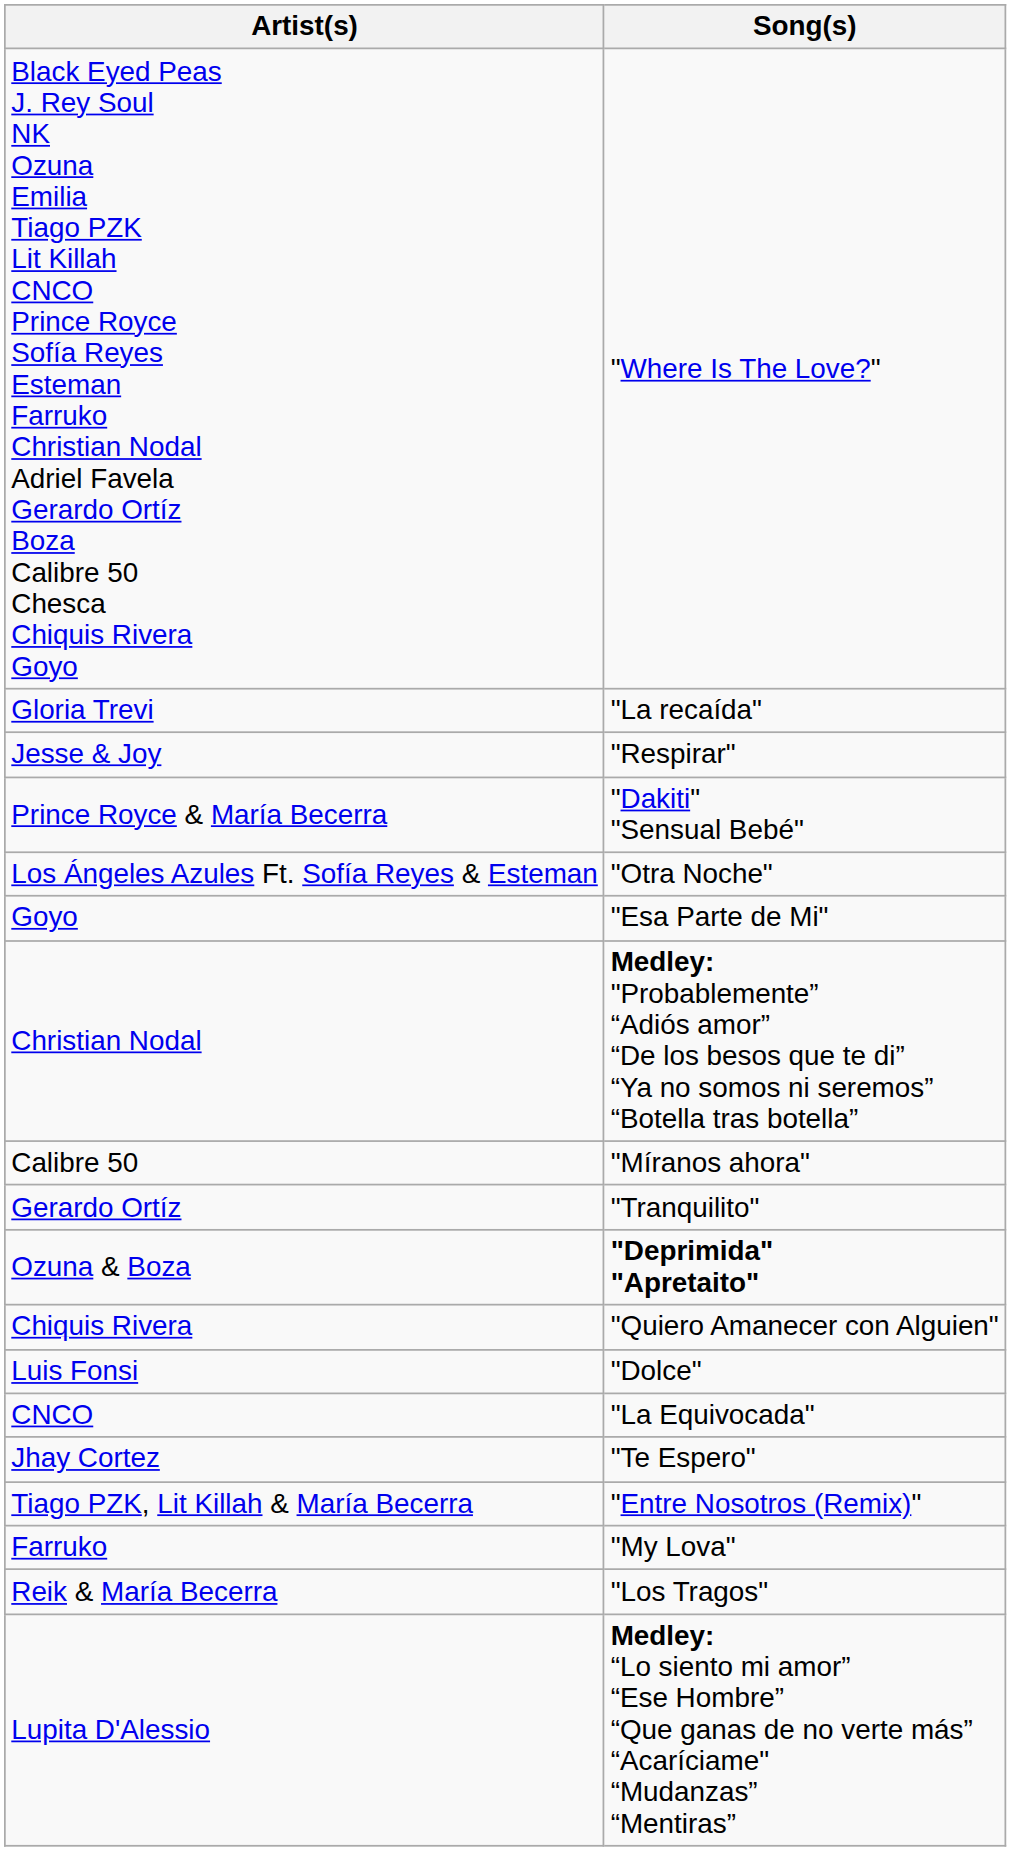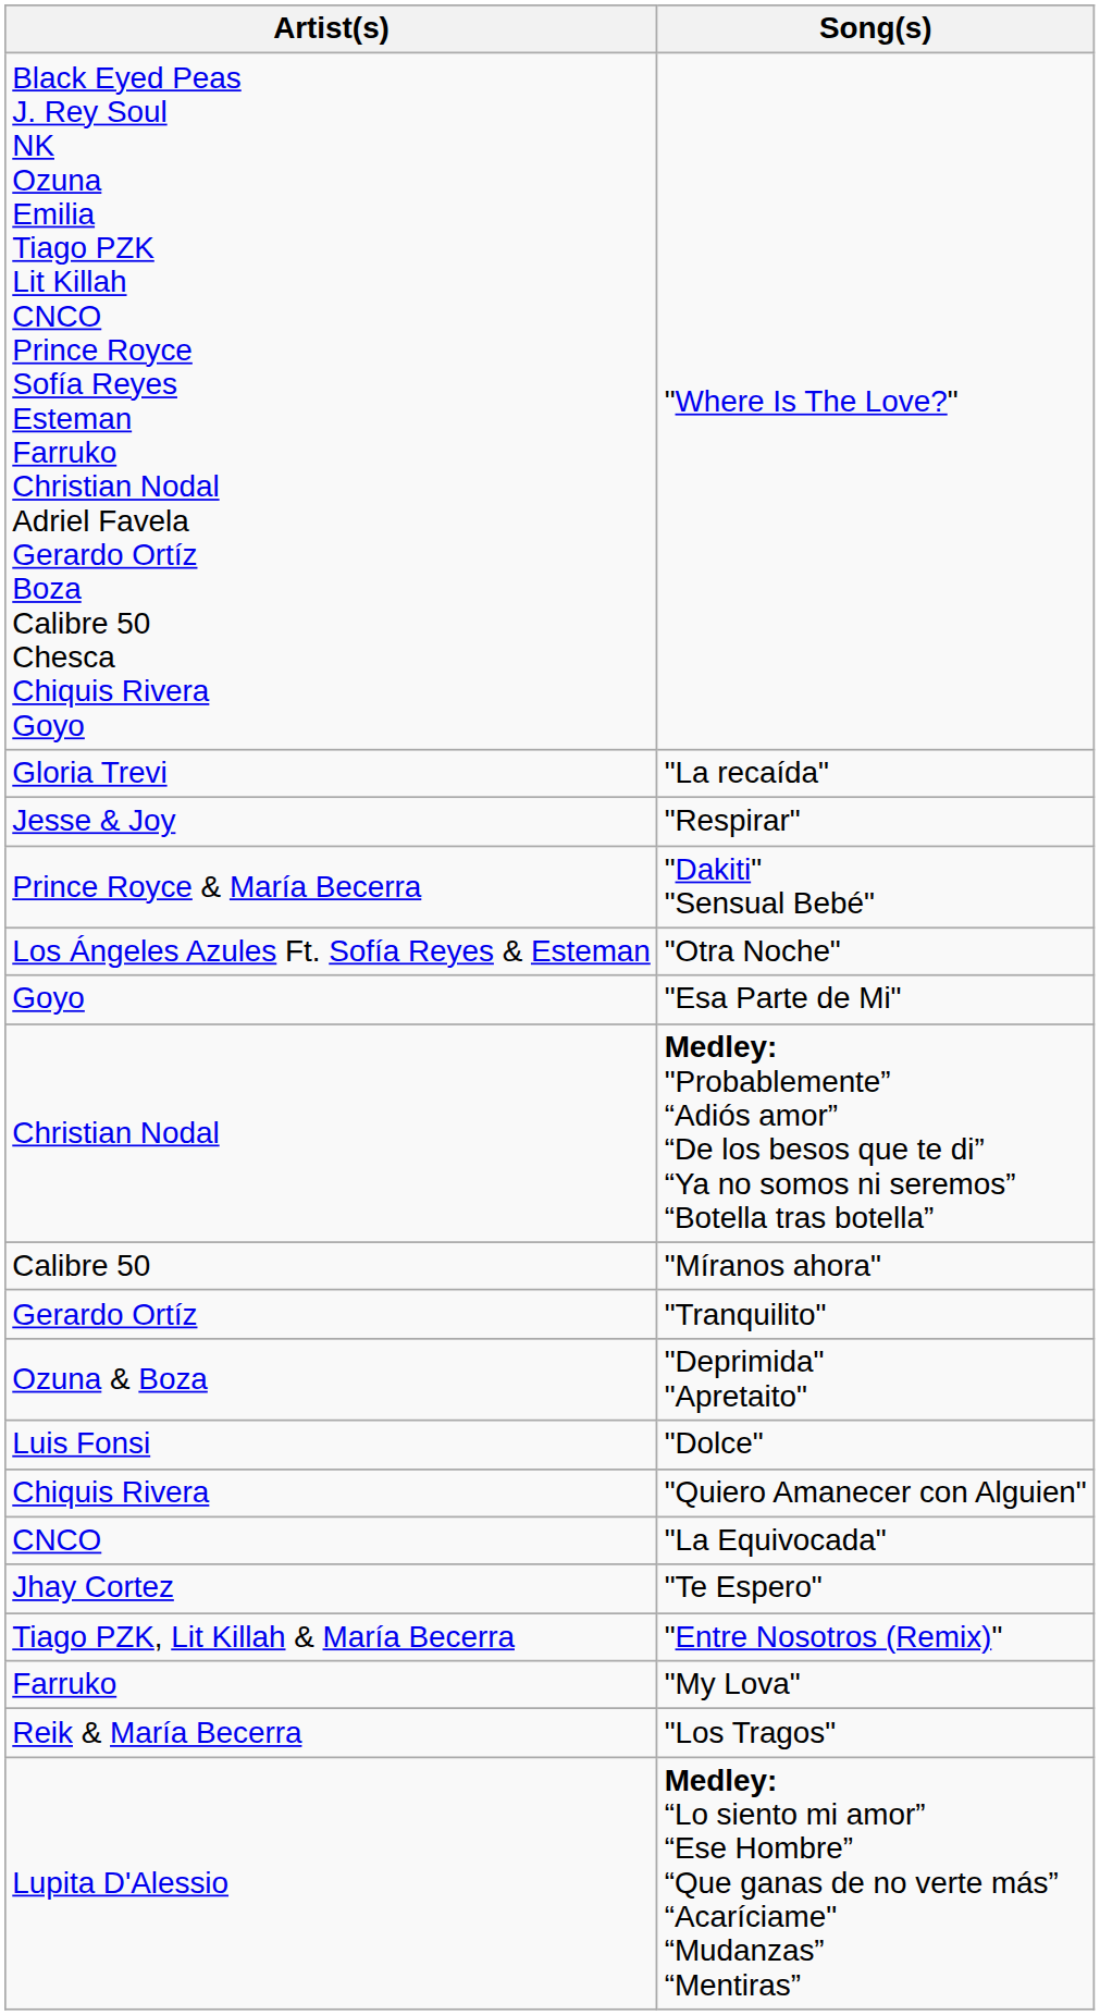Ozuna & Boza | Song(s): bold -> normal
rows swapped: Luis Fonsi <-> Chiquis Rivera
